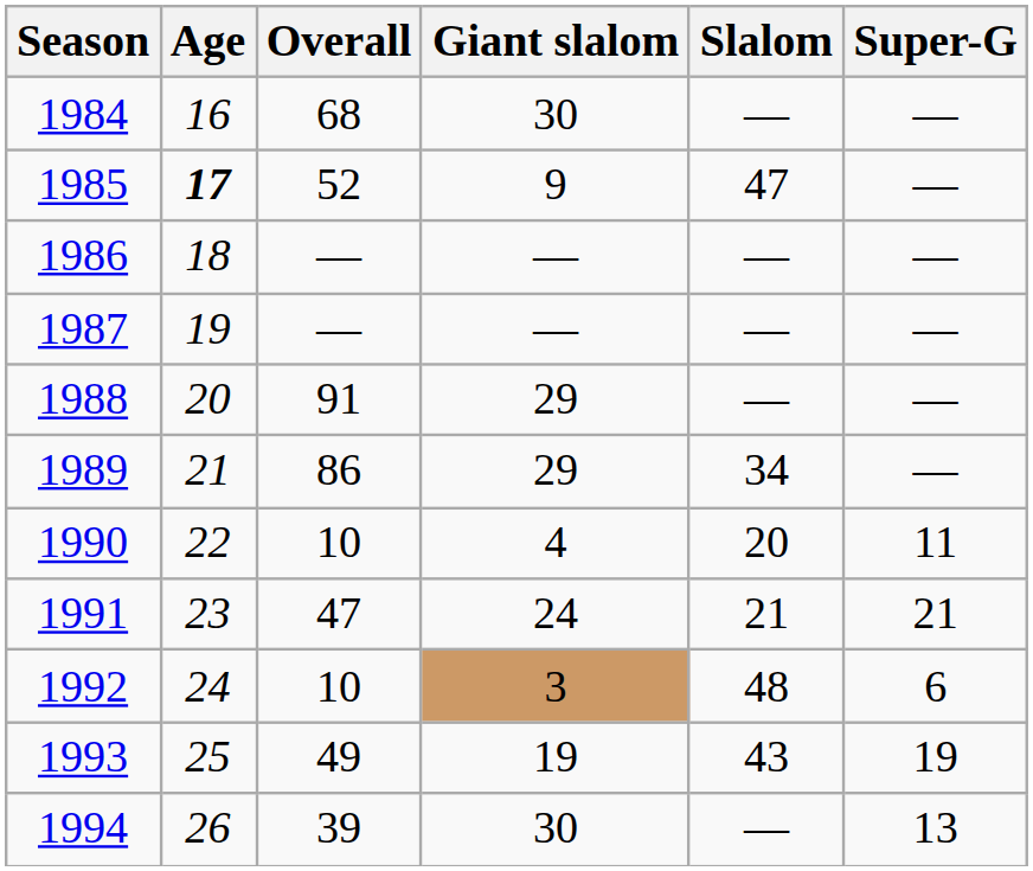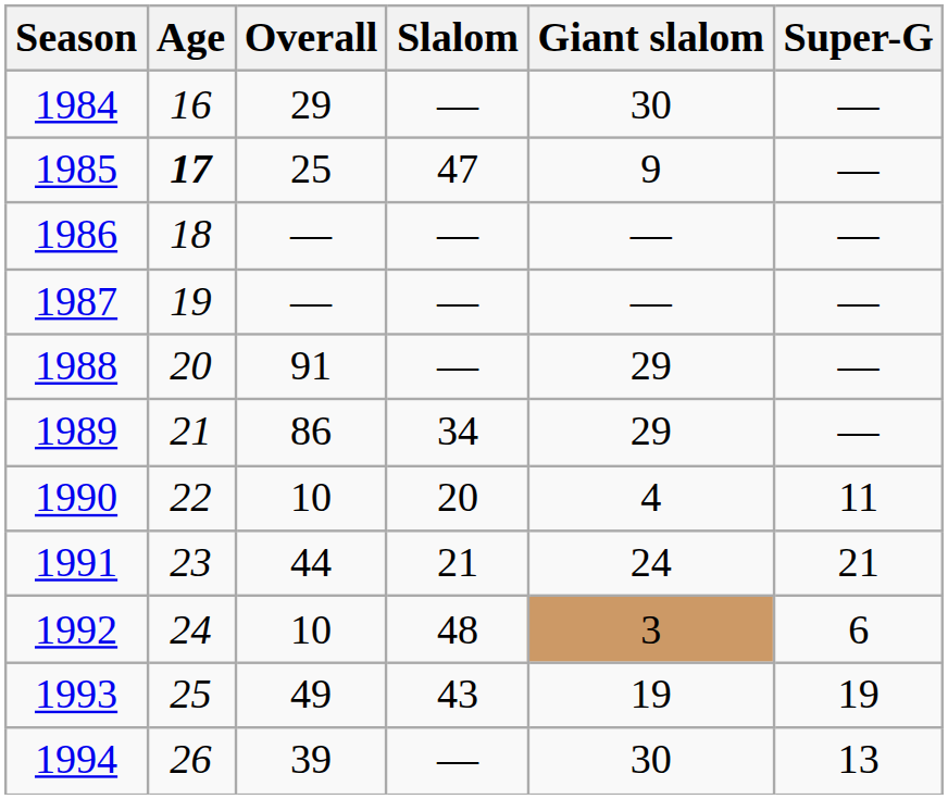columns swapped: Slalom <-> Giant slalom
1984 | Overall: 68 -> 29
1985 | Overall: 52 -> 25
1991 | Overall: 47 -> 44
